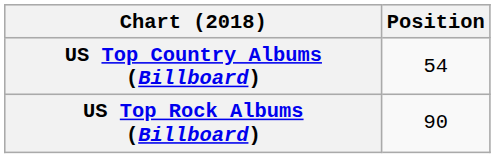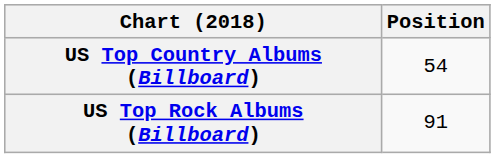US Top Rock Albums (Billboard) | Position: 90 -> 91
